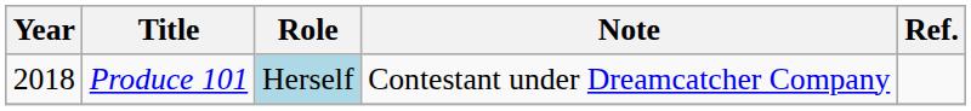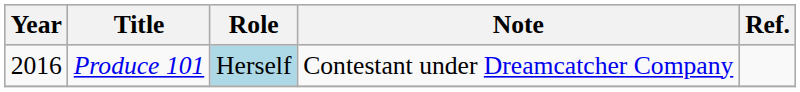Produce 101 | Year: 2018 -> 2016
